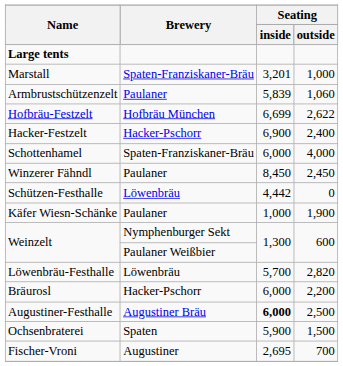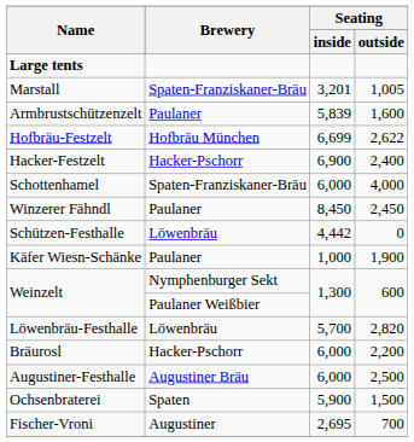Marstall | Seating / outside: 1,000 -> 1,005
Armbrustschützenzelt | Seating / outside: 1,060 -> 1,600
Augustiner-Festhalle | Seating / inside: bold -> normal
